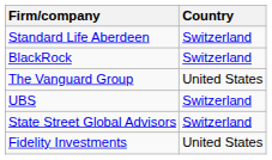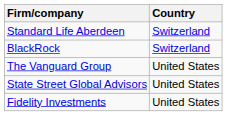- row: UBS | Switzerland
State Street Global Advisors | Country: Switzerland -> United States
